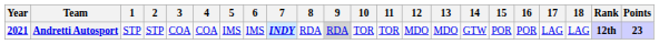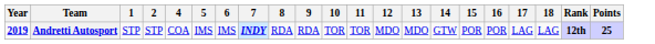- column: 3 | COA
Andretti Autosport | Year: 2021 -> 2019
Andretti Autosport | 9: lightgrey background -> no background
Andretti Autosport | Points: 23 -> 25
